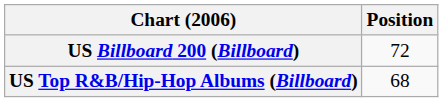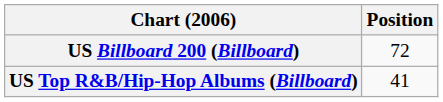US Top R&B/Hip-Hop Albums (Billboard) | Position: 68 -> 41
